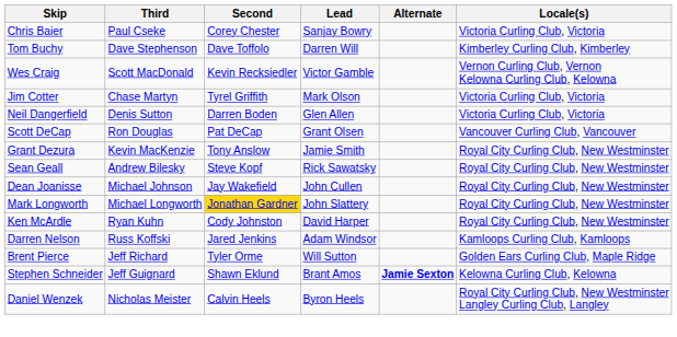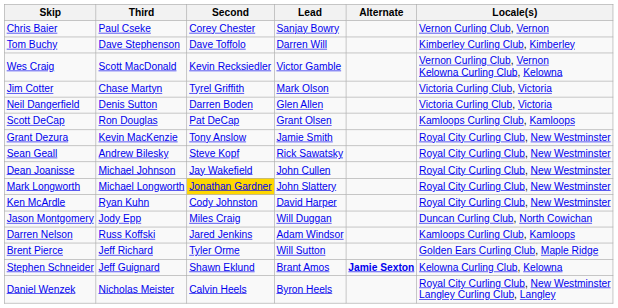Chris Baier | Locale(s): Victoria Curling Club, Victoria -> Vernon Curling Club, Vernon
Scott DeCap | Locale(s): Vancouver Curling Club, Vancouver -> Kamloops Curling Club, Kamloops
+ row: Jason Montgomery | Jody Epp | Miles Craig | Will Duggan | Duncan Curling Club, North Cowichan
